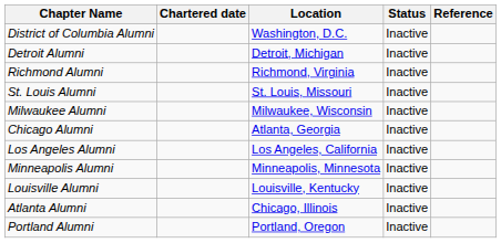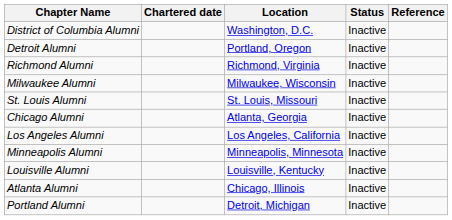Detroit Alumni | Location: Detroit, Michigan -> Portland, Oregon
rows swapped: St. Louis Alumni <-> Milwaukee Alumni
Portland Alumni | Location: Portland, Oregon -> Detroit, Michigan
